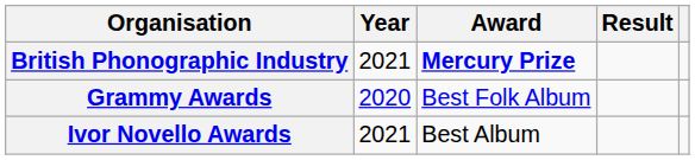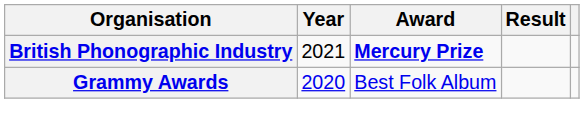- row: Ivor Novello Awards | 2021 | Best Album
